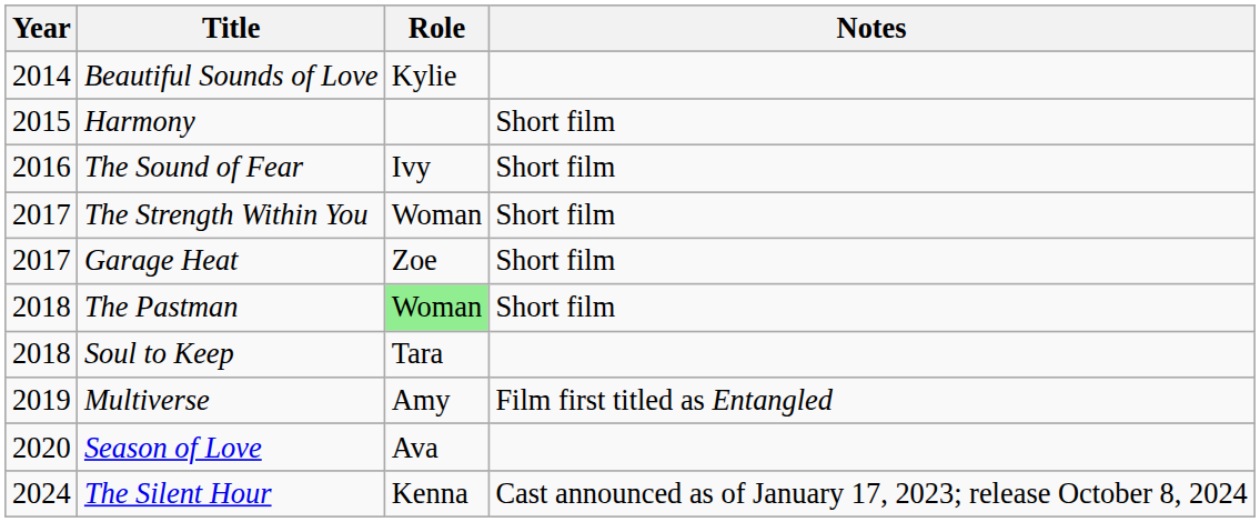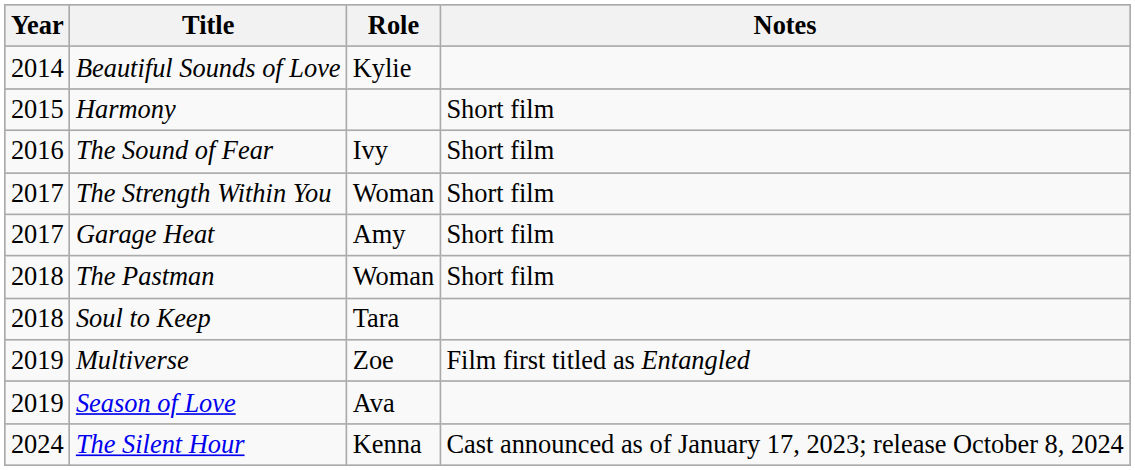Garage Heat | Role: Zoe -> Amy
The Pastman | Role: lightgreen background -> no background
Multiverse | Role: Amy -> Zoe
Season of Love | Year: 2020 -> 2019
